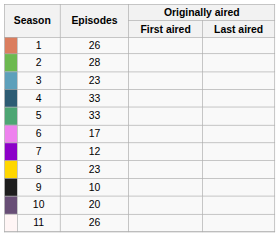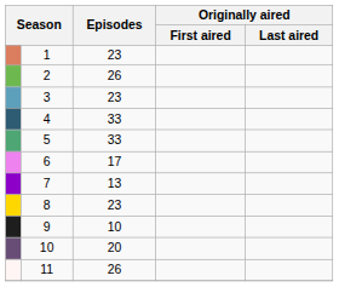1 | Episodes: 26 -> 23
2 | Episodes: 28 -> 26
7 | Episodes: 12 -> 13
